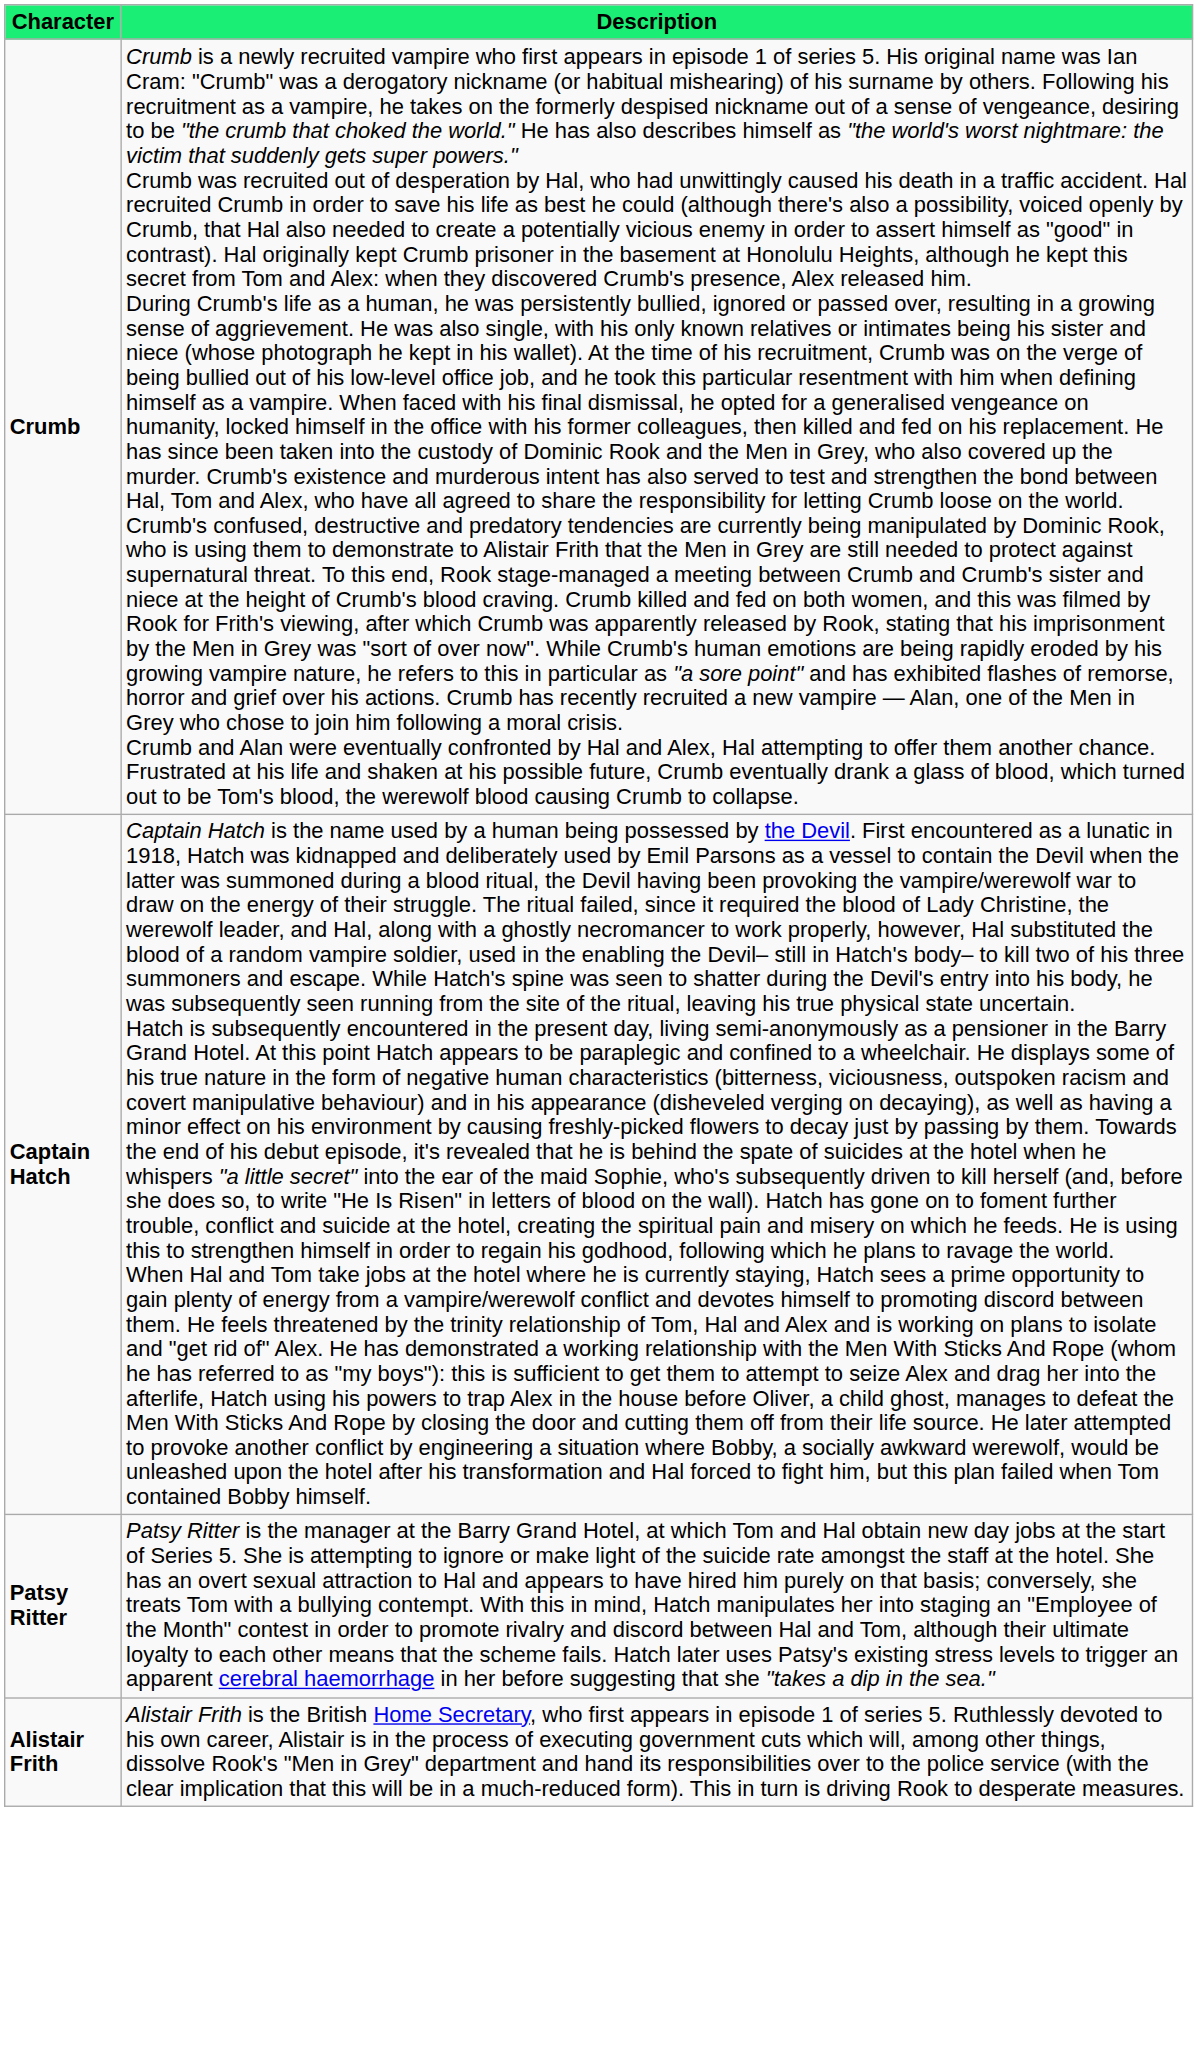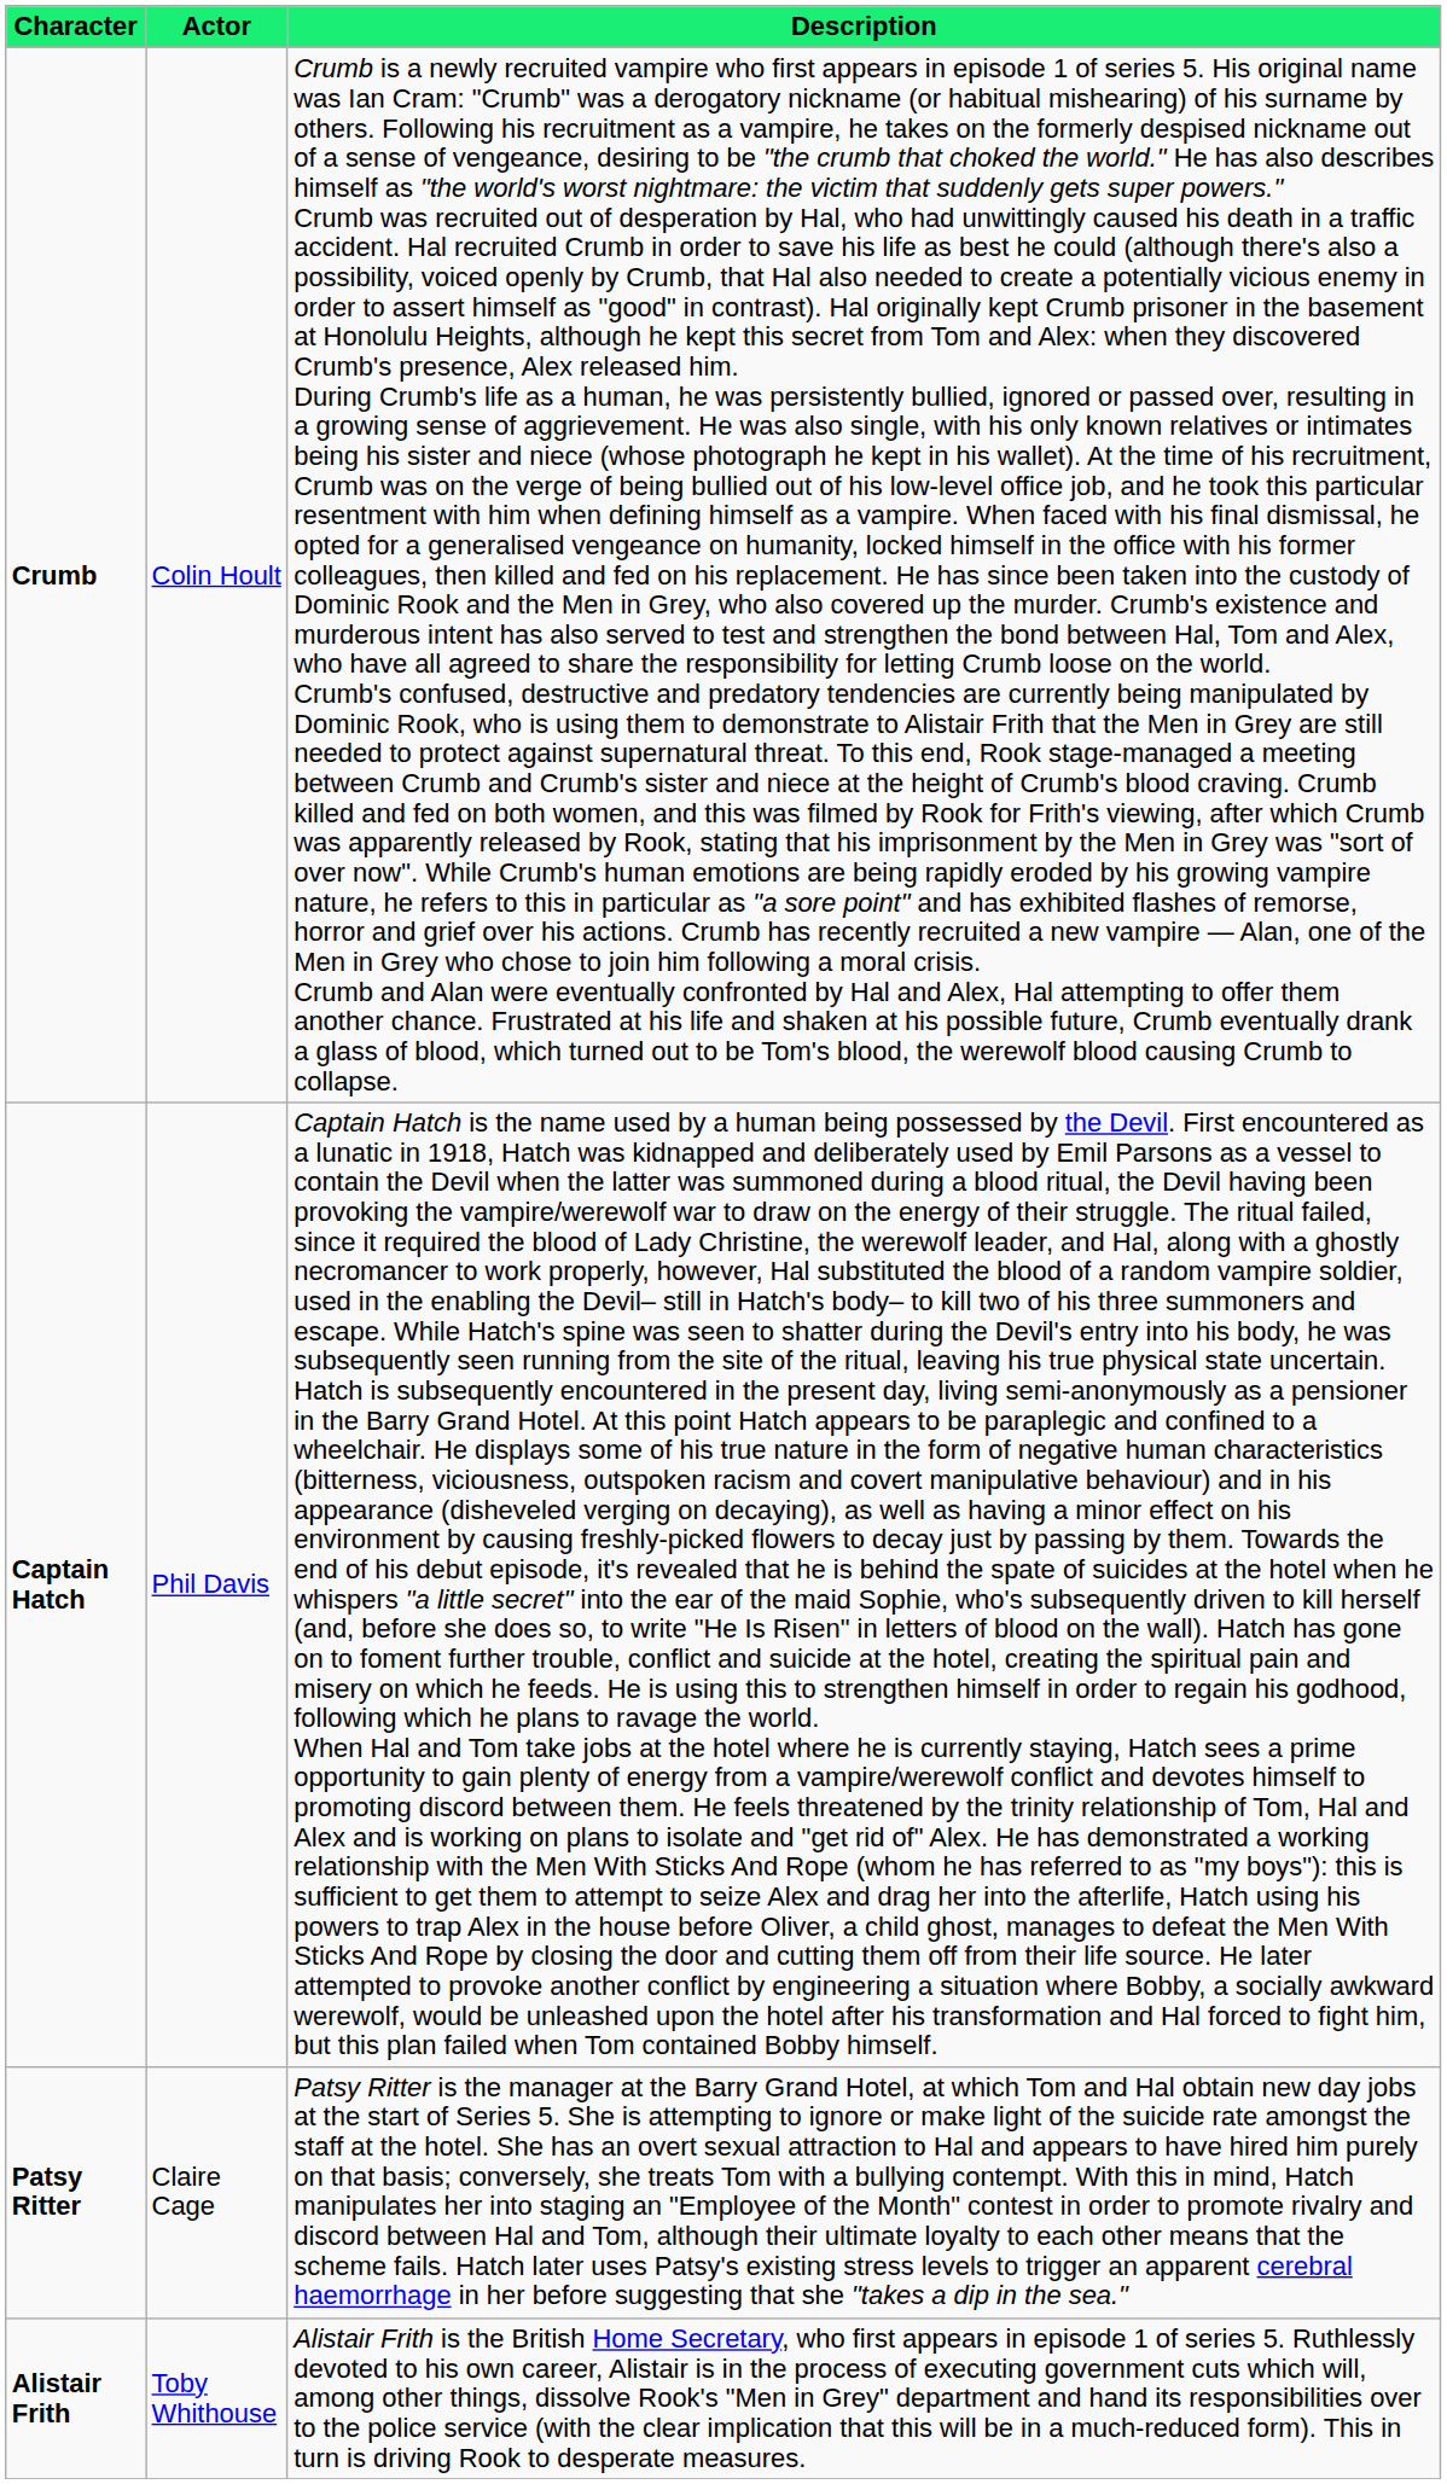+ column: Actor | Colin Hoult | Phil Davis | Claire Cage | Toby Whithouse
